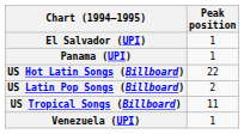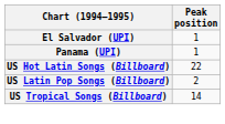US Tropical Songs (Billboard) | Peak position: 11 -> 14
- row: Venezuela (UPI) | 1
